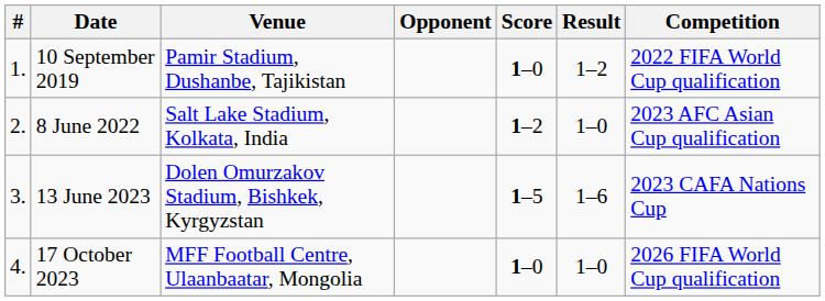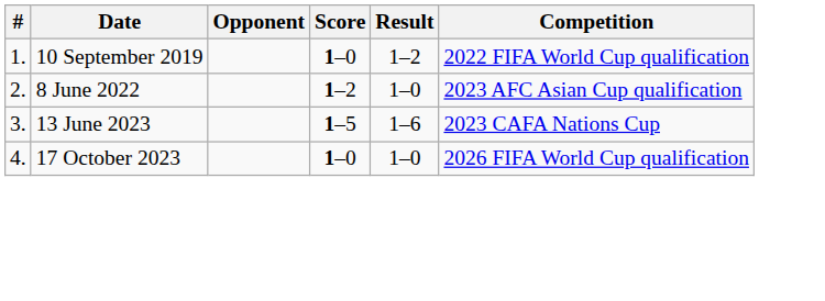- column: Venue | Pamir Stadium, Dushanbe, Tajikistan | Salt Lake Stadium, Kolkata, India | Dolen Omurzakov Stadium, Bishkek, Kyrgyzstan | MFF Football Centre, Ulaanbaatar, Mongolia
